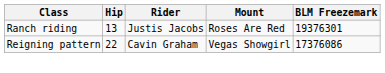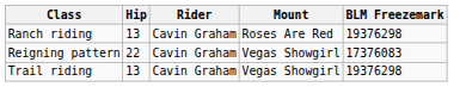Ranch riding | Rider: Justis Jacobs -> Cavin Graham
Ranch riding | BLM Freezemark: 19376301 -> 19376298
Reigning pattern | BLM Freezemark: 17376086 -> 17376083
+ row: Trail riding | 13 | Cavin Graham | Vegas Showgirl | 19376298
